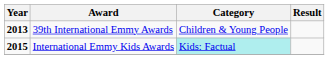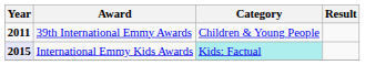39th International Emmy Awards | Year: 2013 -> 2011
International Emmy Kids Awards | Year: no background -> lavender background
